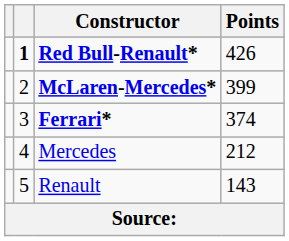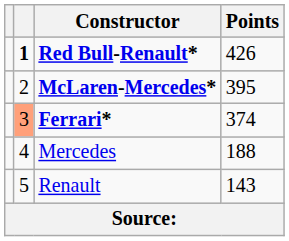McLaren-Mercedes* | Points: 399 -> 395
Ferrari* | column 2: no background -> lightsalmon background
Mercedes | Points: 212 -> 188
